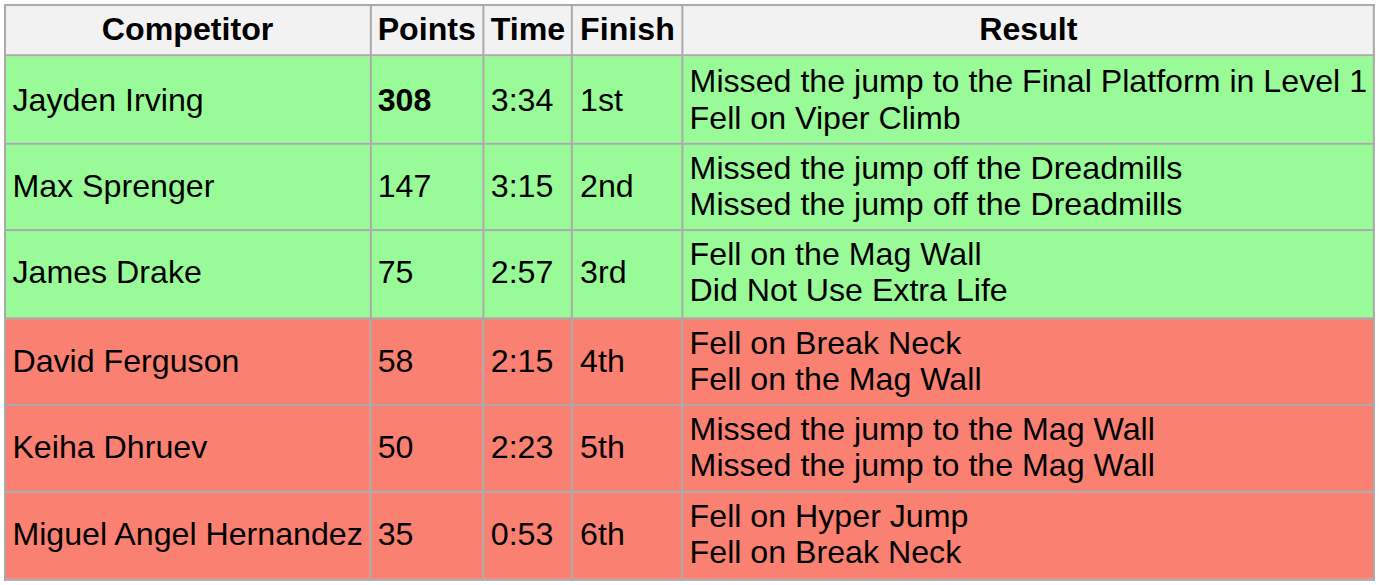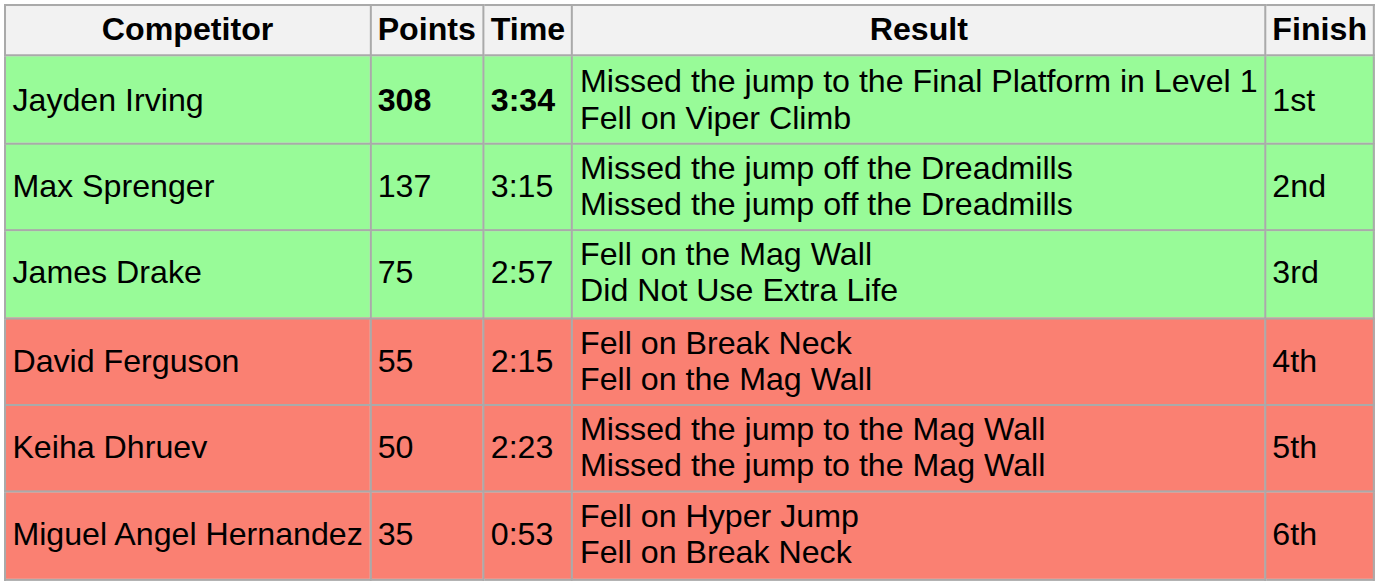columns swapped: Finish <-> Result
Jayden Irving | Time: normal -> bold
Max Sprenger | Points: 147 -> 137
David Ferguson | Points: 58 -> 55
